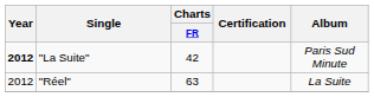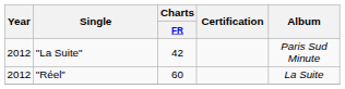"La Suite" | Year: bold -> normal
"Réel" | Charts / FR: 63 -> 60
